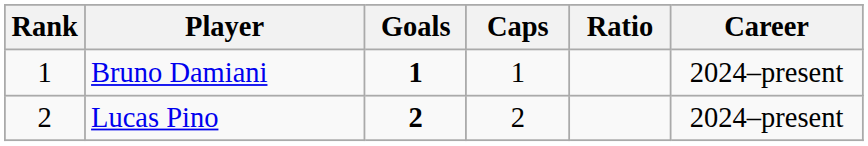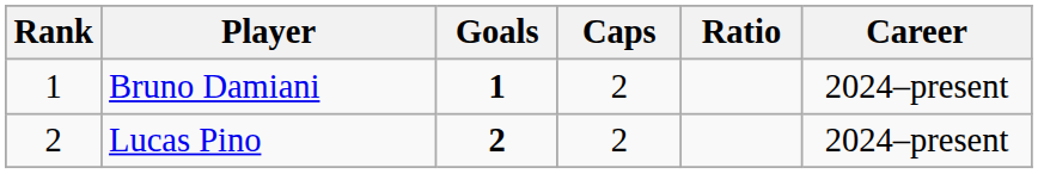Bruno Damiani | Caps: 1 -> 2
